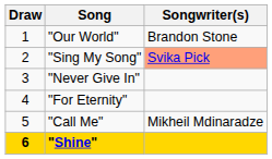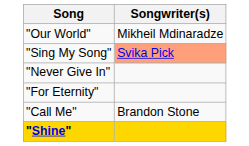- column: Draw | 1 | 2 | 3 | 4 | 5 | 6
"Our World" | Songwriter(s): Brandon Stone -> Mikheil Mdinaradze
"Call Me" | Songwriter(s): Mikheil Mdinaradze -> Brandon Stone
